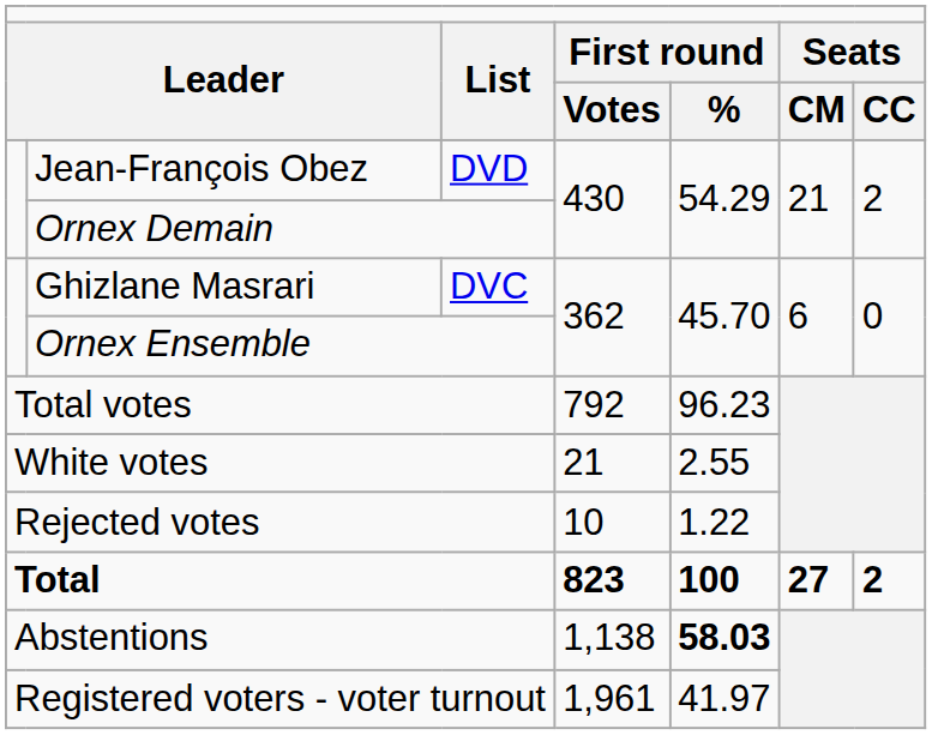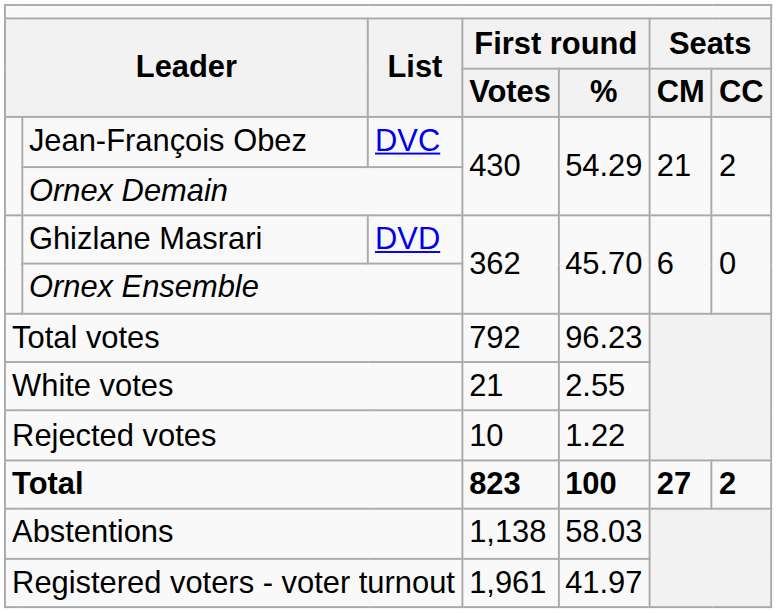Jean-François Obez | column 3: DVD -> DVC
Ghizlane Masrari | column 3: DVC -> DVD
Abstentions | column 5: bold -> normal
